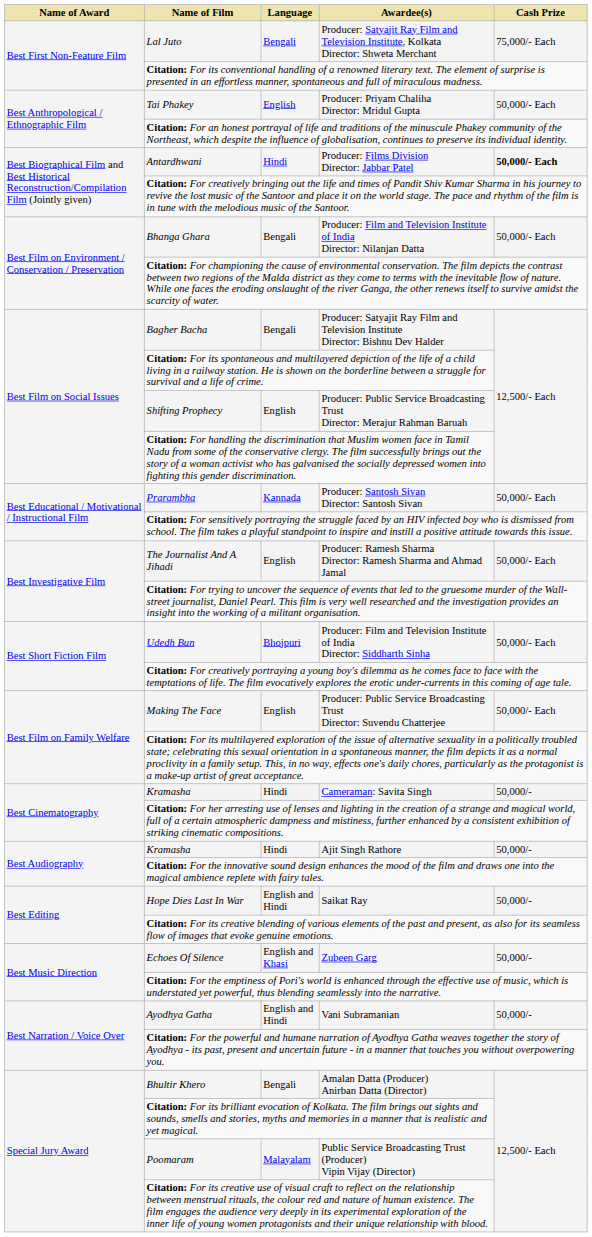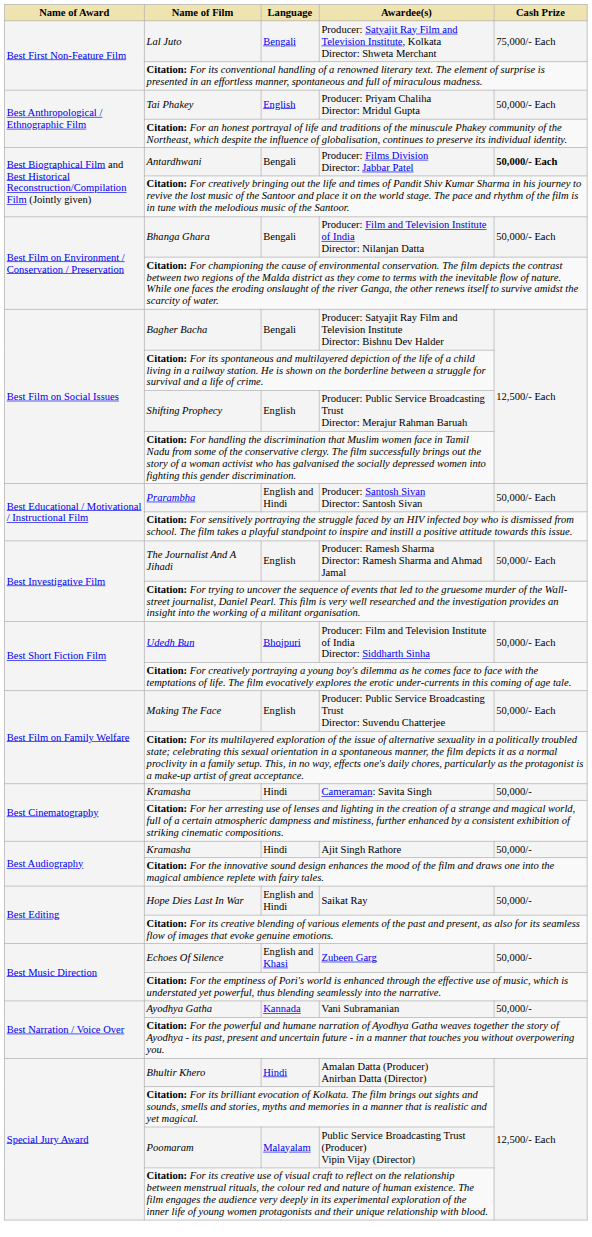Producer: Films Division Director: Jabbar Patel | Language: Hindi -> Bengali
Producer: Santosh Sivan Director: Santosh Sivan | Language: Kannada -> English and Hindi
Vani Subramanian | Language: English and Hindi -> Kannada
Amalan Datta (Producer) Anirban Datta (Director) | Language: Bengali -> Hindi
